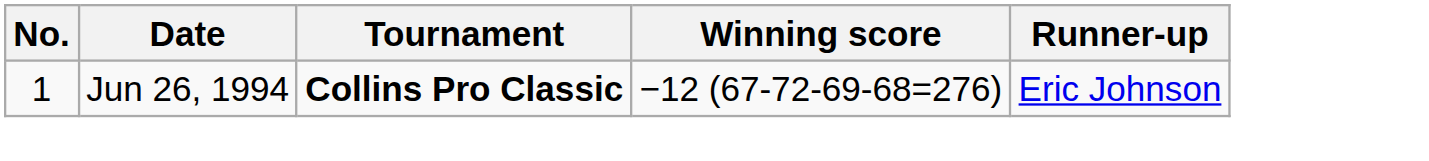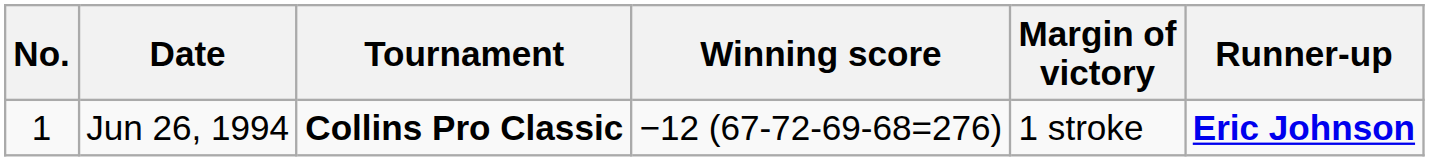+ column: Margin of victory | 1 stroke
Jun 26, 1994 | Runner-up: normal -> bold
